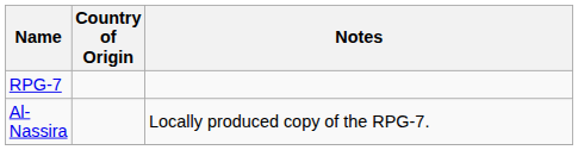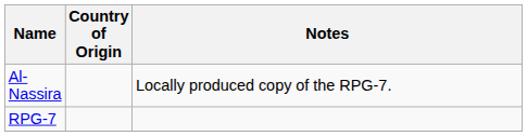rows swapped: RPG-7 <-> Al-Nassira
